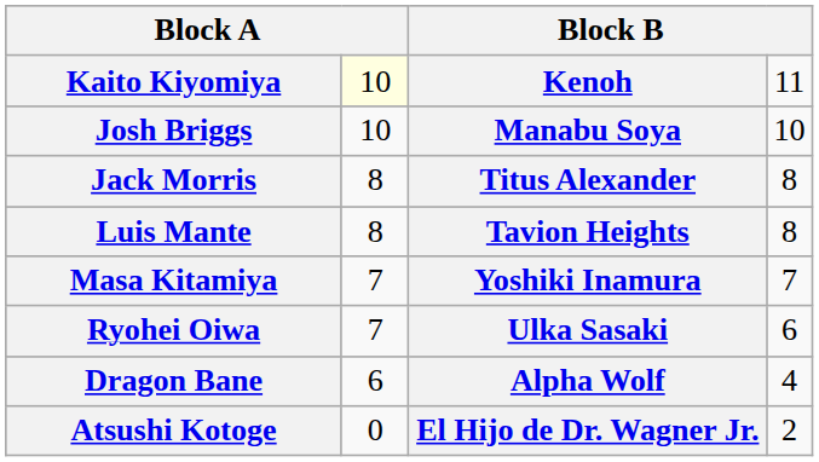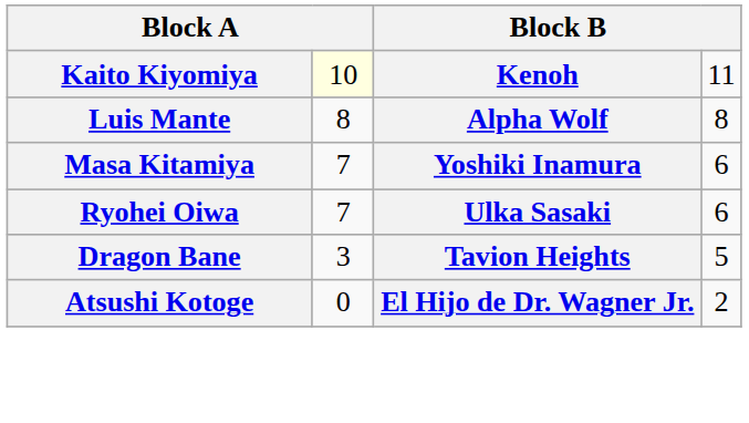- row: Josh Briggs | 10 | Manabu Soya | 10
- row: Jack Morris | 8 | Titus Alexander | 8
Luis Mante | column 3: Tavion Heights -> Alpha Wolf
Masa Kitamiya | column 4: 7 -> 6
Dragon Bane | column 2: 6 -> 3
Dragon Bane | column 3: Alpha Wolf -> Tavion Heights
Dragon Bane | column 4: 4 -> 5
